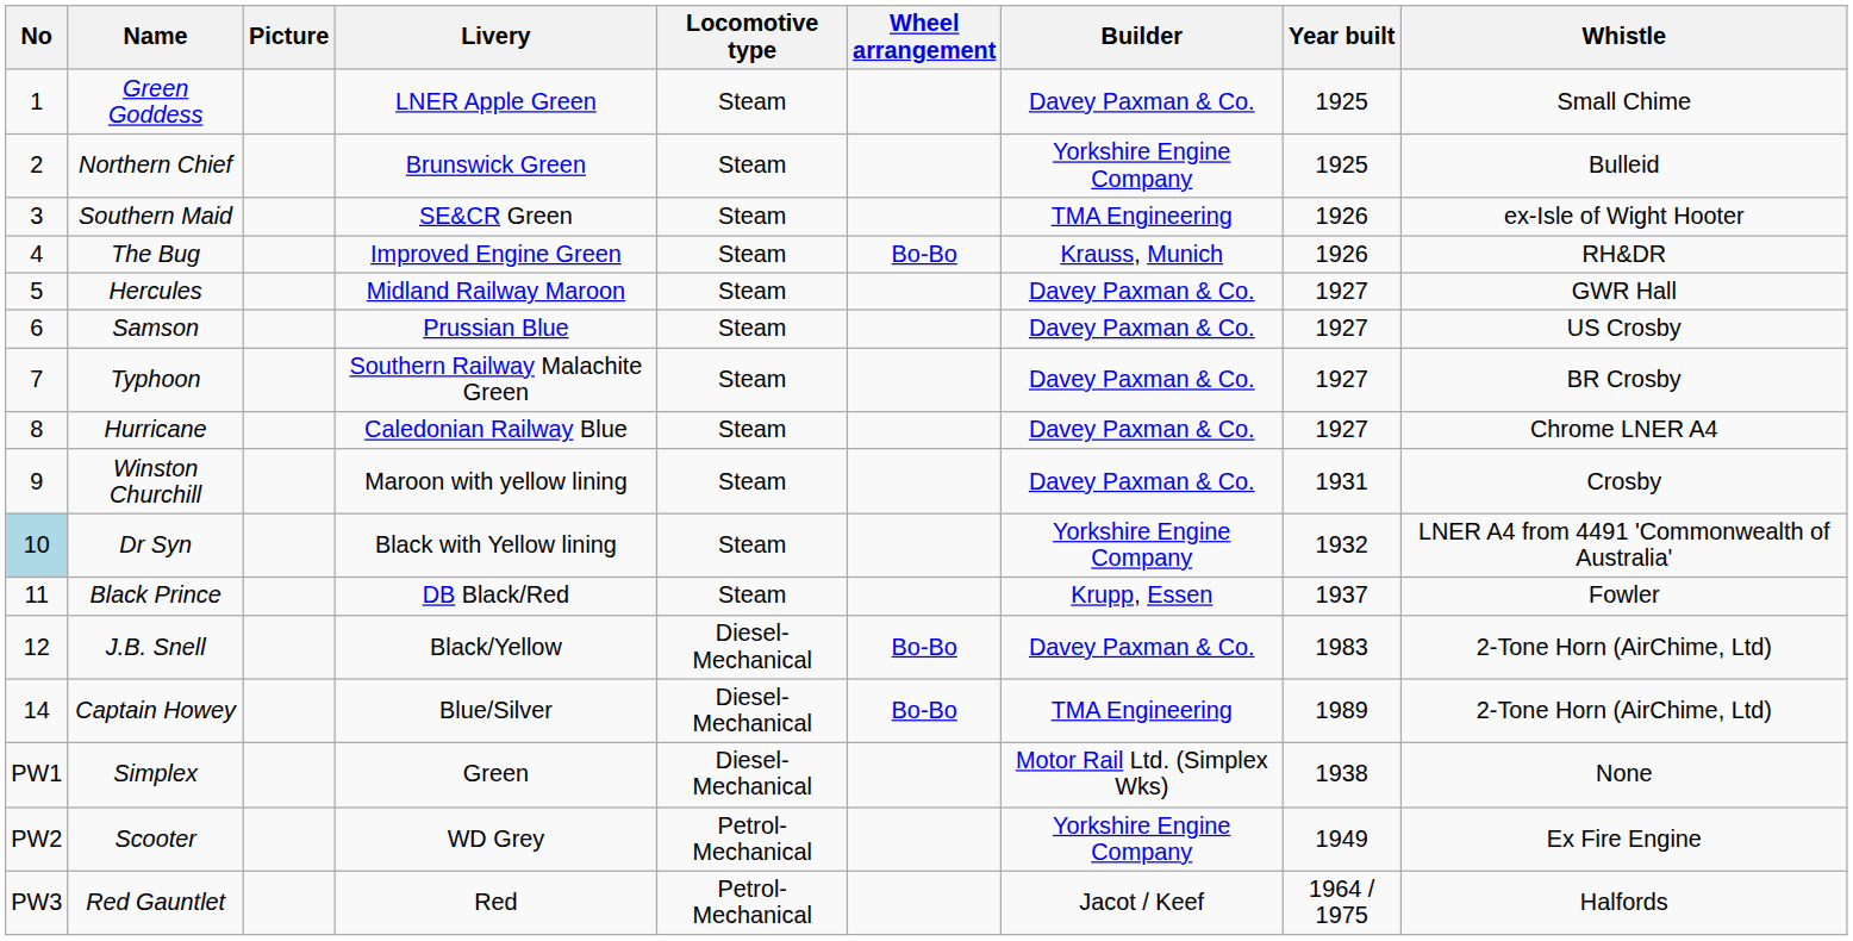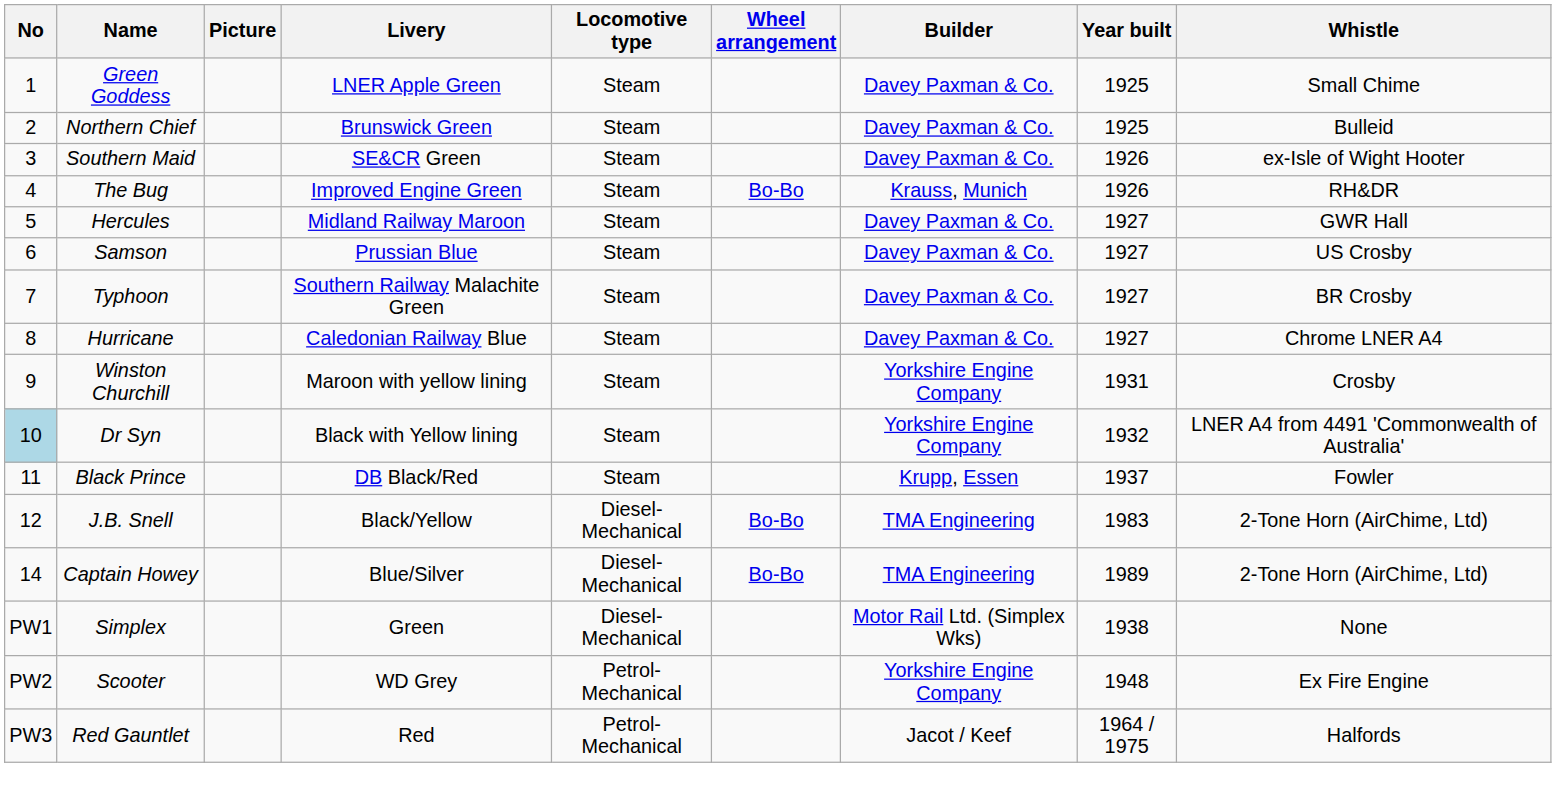Northern Chief | Builder: Yorkshire Engine Company -> Davey Paxman & Co.
Southern Maid | Builder: TMA Engineering -> Davey Paxman & Co.
Winston Churchill | Builder: Davey Paxman & Co. -> Yorkshire Engine Company
J.B. Snell | Builder: Davey Paxman & Co. -> TMA Engineering
Scooter | Year built: 1949 -> 1948
